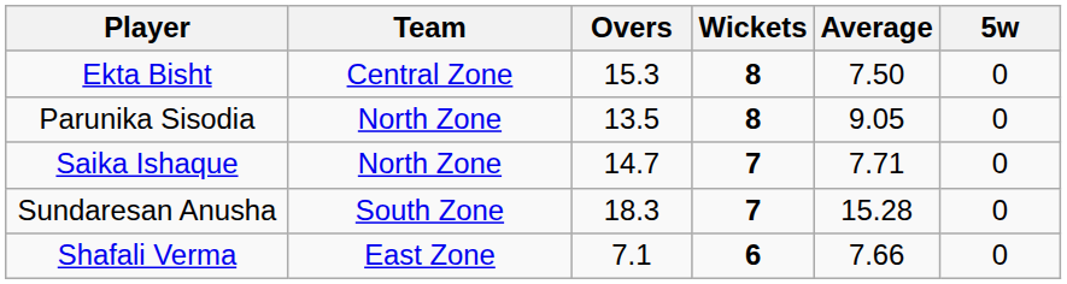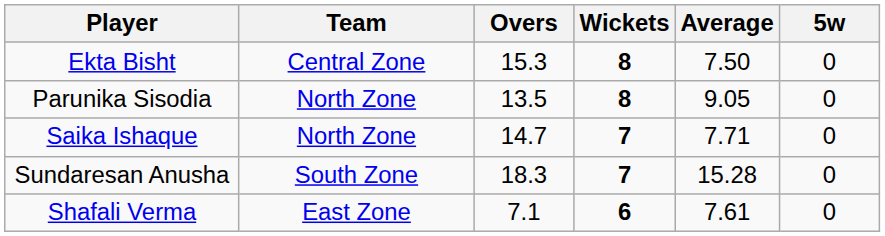Shafali Verma | Average: 7.66 -> 7.61
